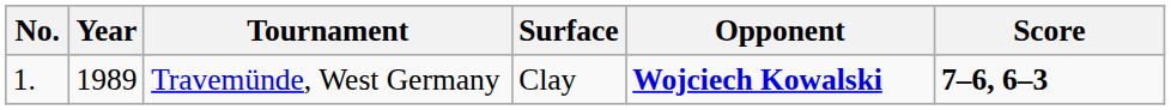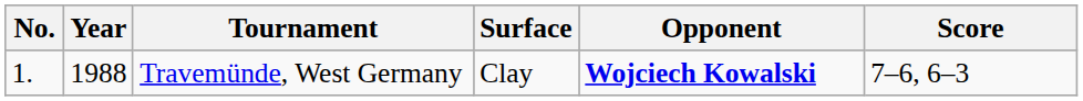Travemünde, West Germany | Year: 1989 -> 1988
Travemünde, West Germany | Score: bold -> normal
